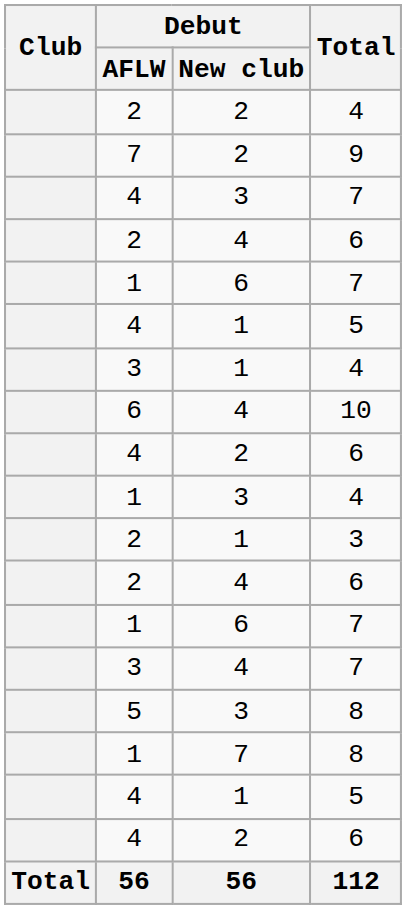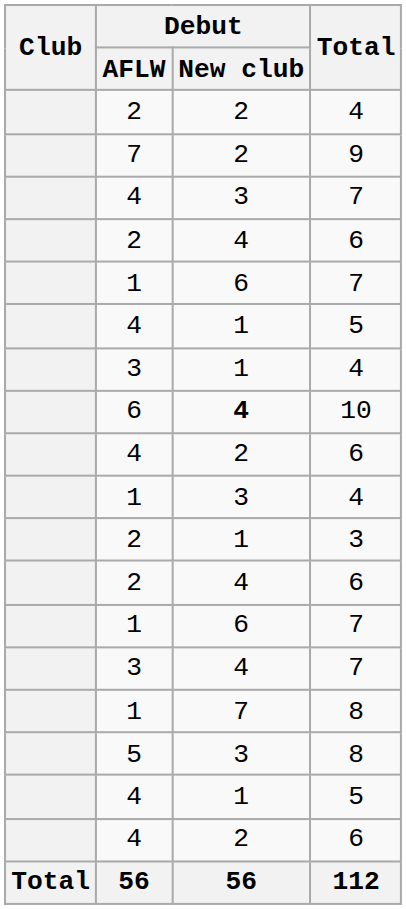10 | Debut / New club: normal -> bold
rows swapped: 1 / 8 <-> 5 / 8
